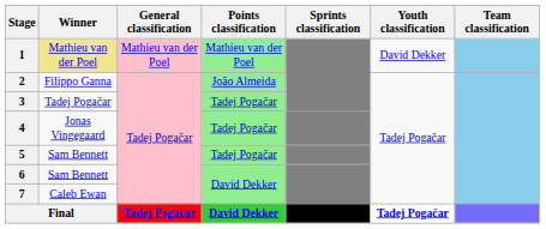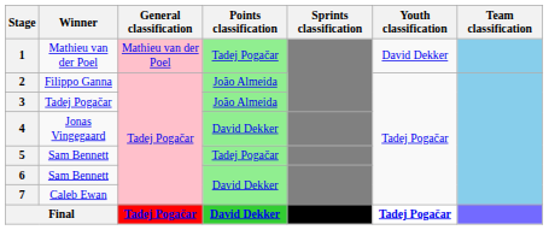1 | Winner: khaki background -> no background
1 | Points classification: Mathieu van der Poel -> Tadej Pogačar
3 | Points classification: Tadej Pogačar -> João Almeida
4 | Points classification: Tadej Pogačar -> David Dekker
